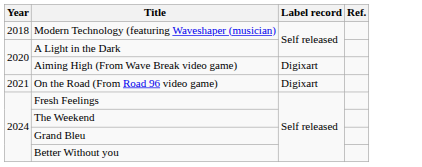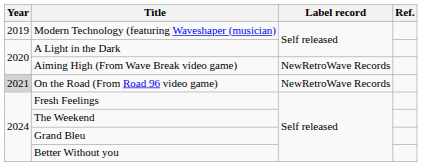Modern Technology (featuring Waveshaper (musician) | Year: 2018 -> 2019
Aiming High (From Wave Break video game) | Label record: Digixart -> NewRetroWave Records
On the Road (From Road 96 video game) | Year: no background -> lightgrey background
On the Road (From Road 96 video game) | Label record: Digixart -> NewRetroWave Records
